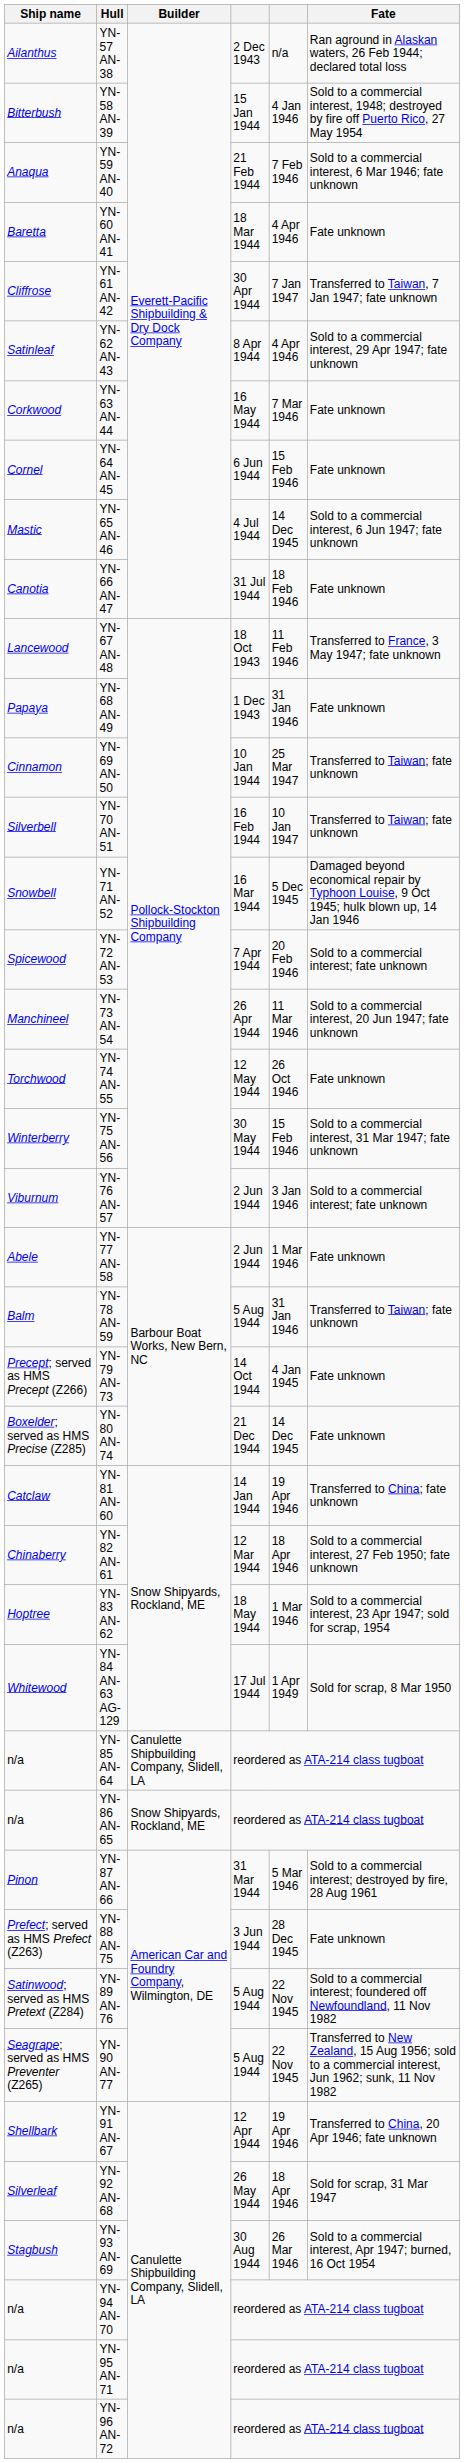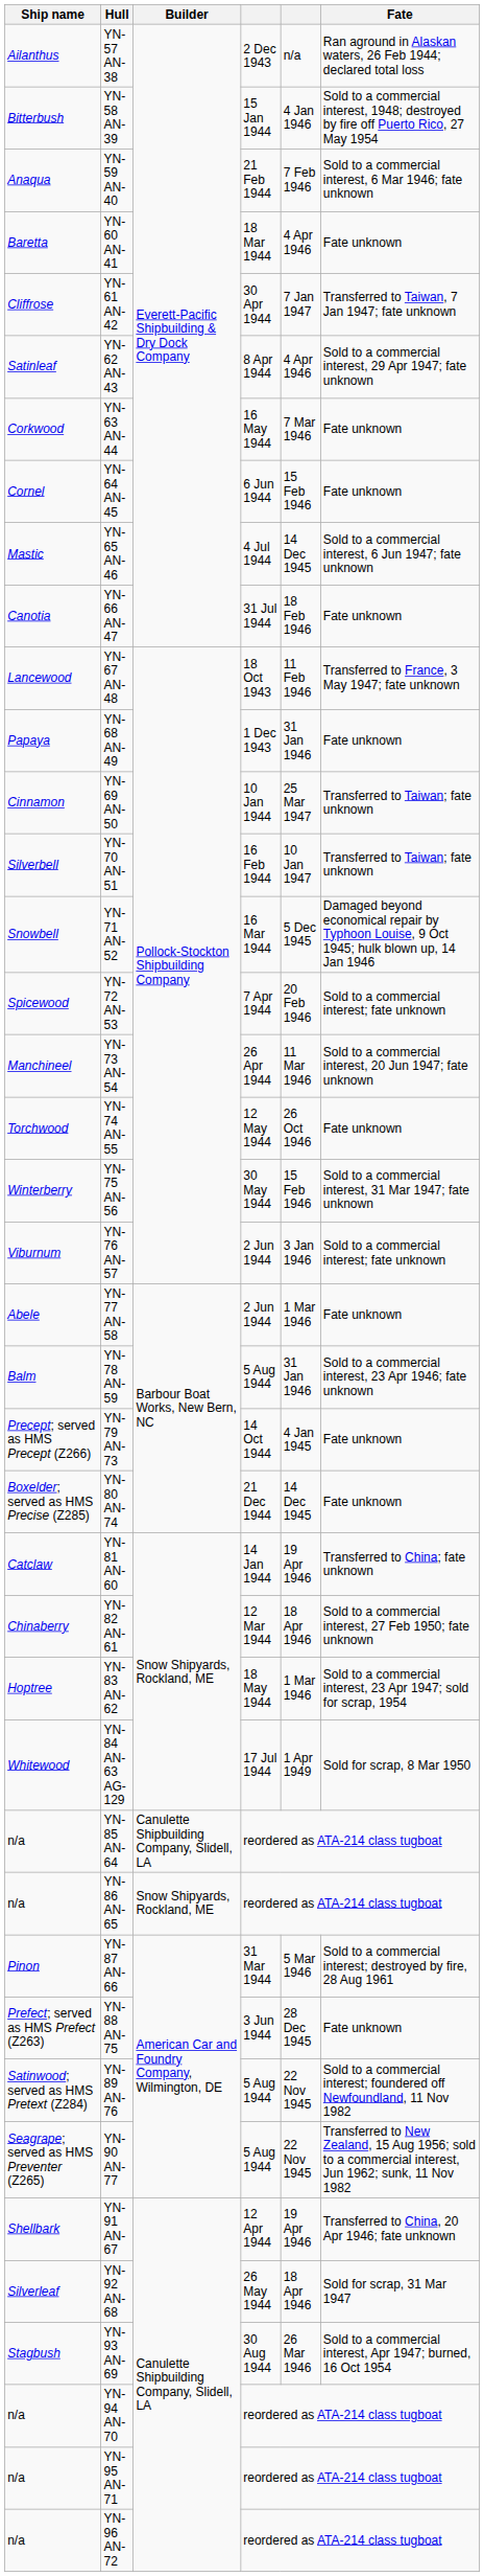YN-78 AN-59 | Fate: Transferred to Taiwan; fate unknown -> Sold to a commercial interest, 23 Apr 1946; fate unknown
